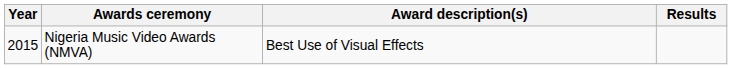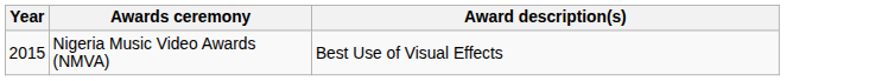- column: Results
